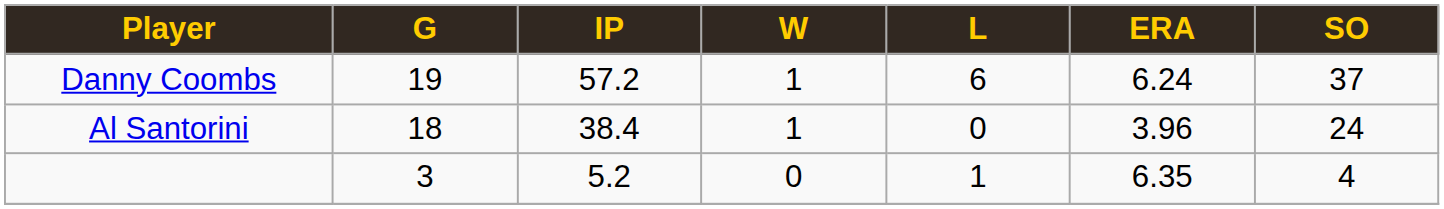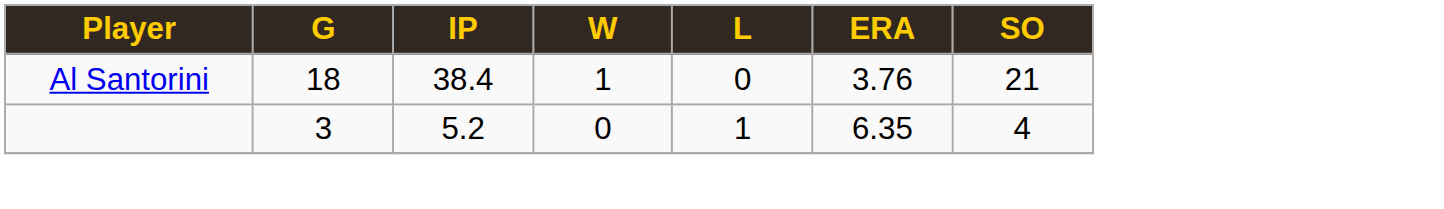- row: Danny Coombs | 19 | 57.2 | 1 | 6 | 6.24 | 37
Al Santorini | ERA: 3.96 -> 3.76
Al Santorini | SO: 24 -> 21
